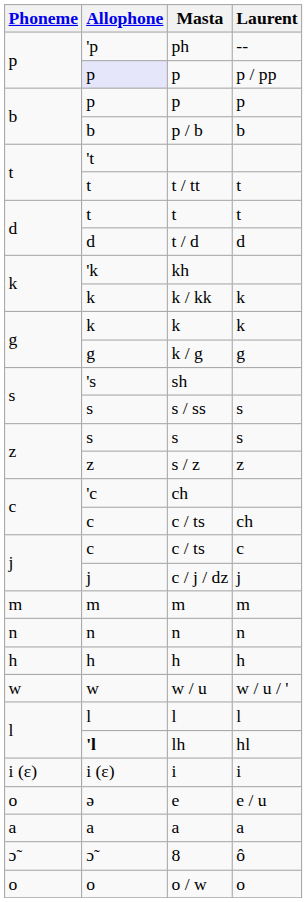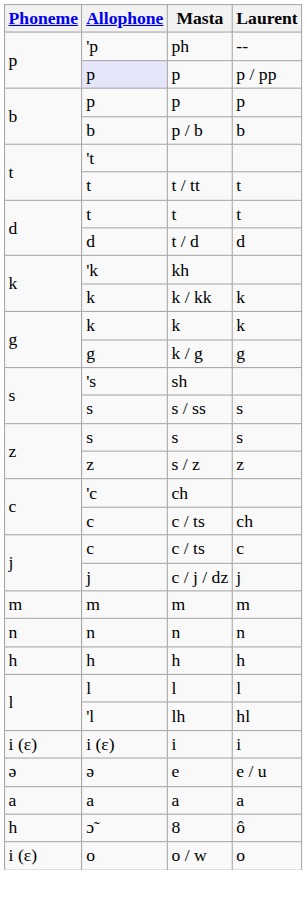- row: w | w | w / u | w / u / '
lh | Allophone: bold -> normal
e | Phoneme: o -> ə
8 | Phoneme: ɔ̃ -> h
o / w | Phoneme: o -> i (ɛ)
